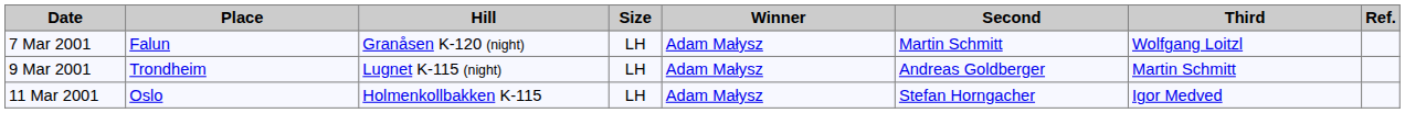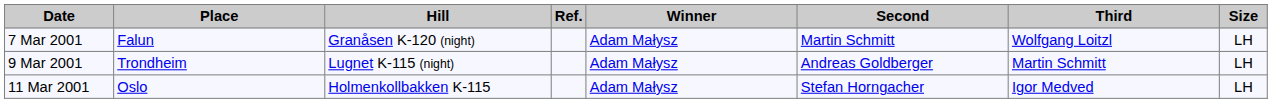columns swapped: Size <-> Ref.
